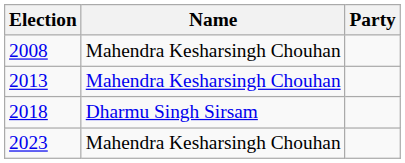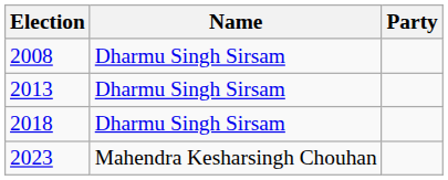2008 | Name: Mahendra Kesharsingh Chouhan -> Dharmu Singh Sirsam
2013 | Name: Mahendra Kesharsingh Chouhan -> Dharmu Singh Sirsam
